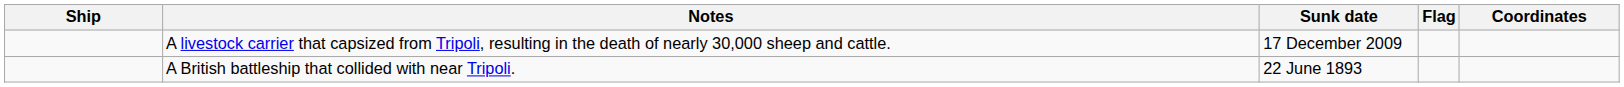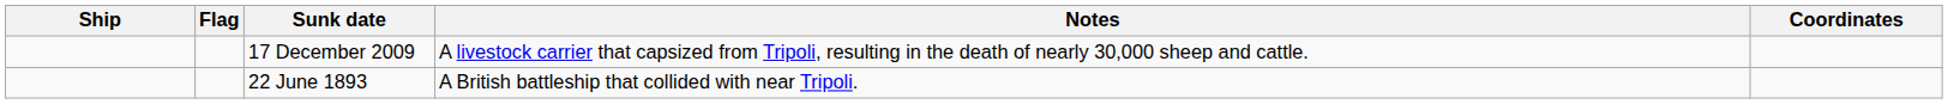columns swapped: Flag <-> Notes
